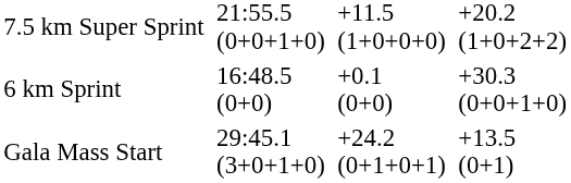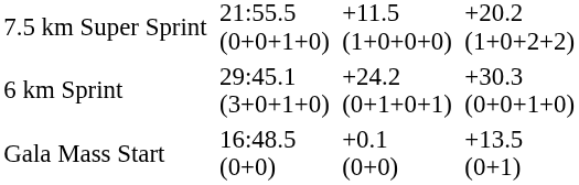6 km Sprint | column 3: 16:48.5 (0+0) -> 29:45.1 (3+0+1+0)
6 km Sprint | column 5: +0.1 (0+0) -> +24.2 (0+1+0+1)
Gala Mass Start | column 3: 29:45.1 (3+0+1+0) -> 16:48.5 (0+0)
Gala Mass Start | column 5: +24.2 (0+1+0+1) -> +0.1 (0+0)
